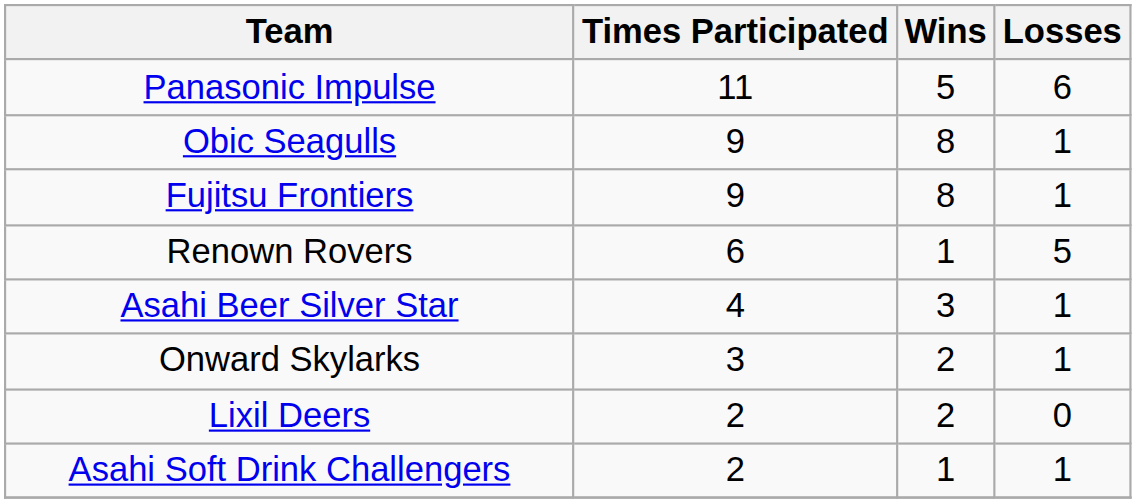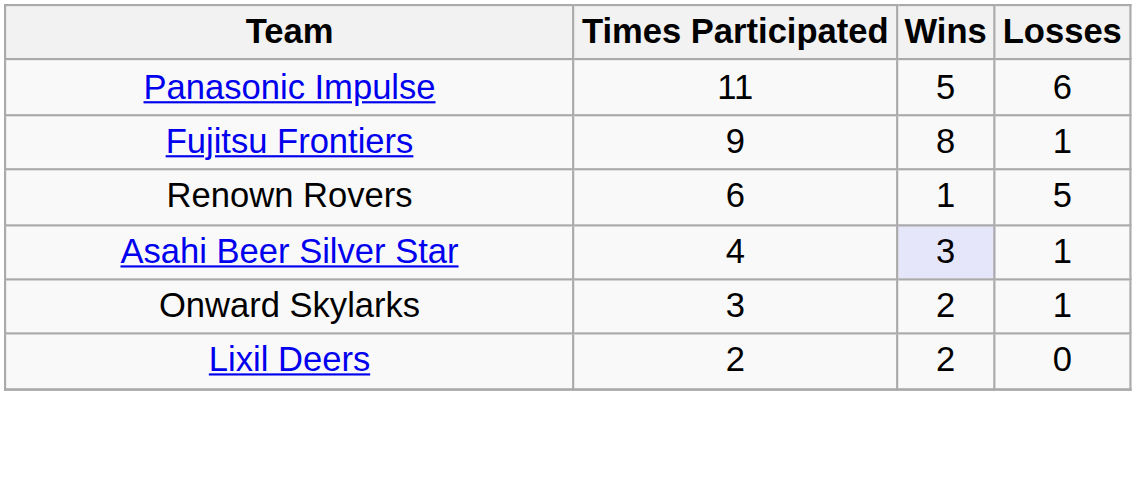- row: Obic Seagulls | 9 | 8 | 1
Asahi Beer Silver Star | Wins: no background -> lavender background
- row: Asahi Soft Drink Challengers | 2 | 1 | 1
